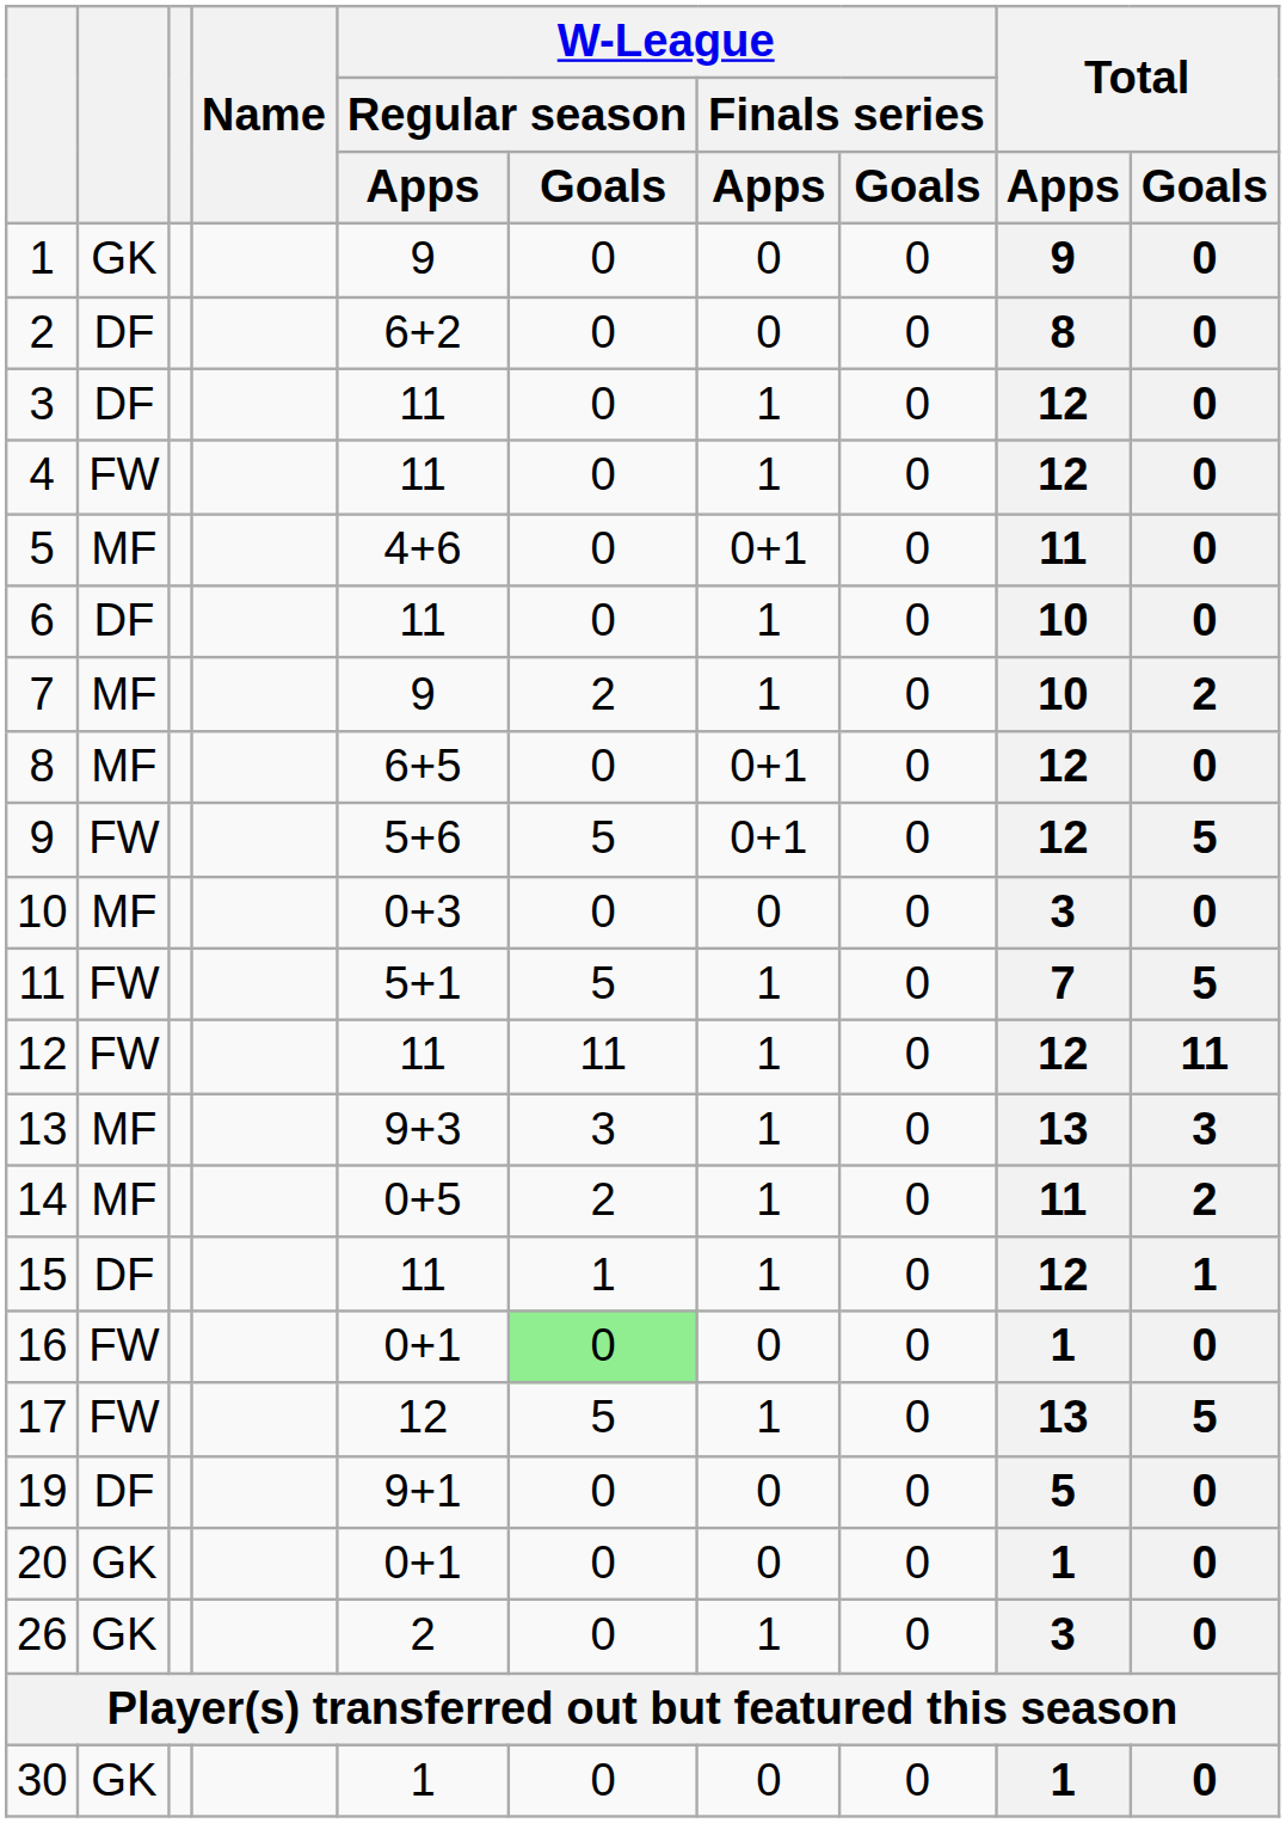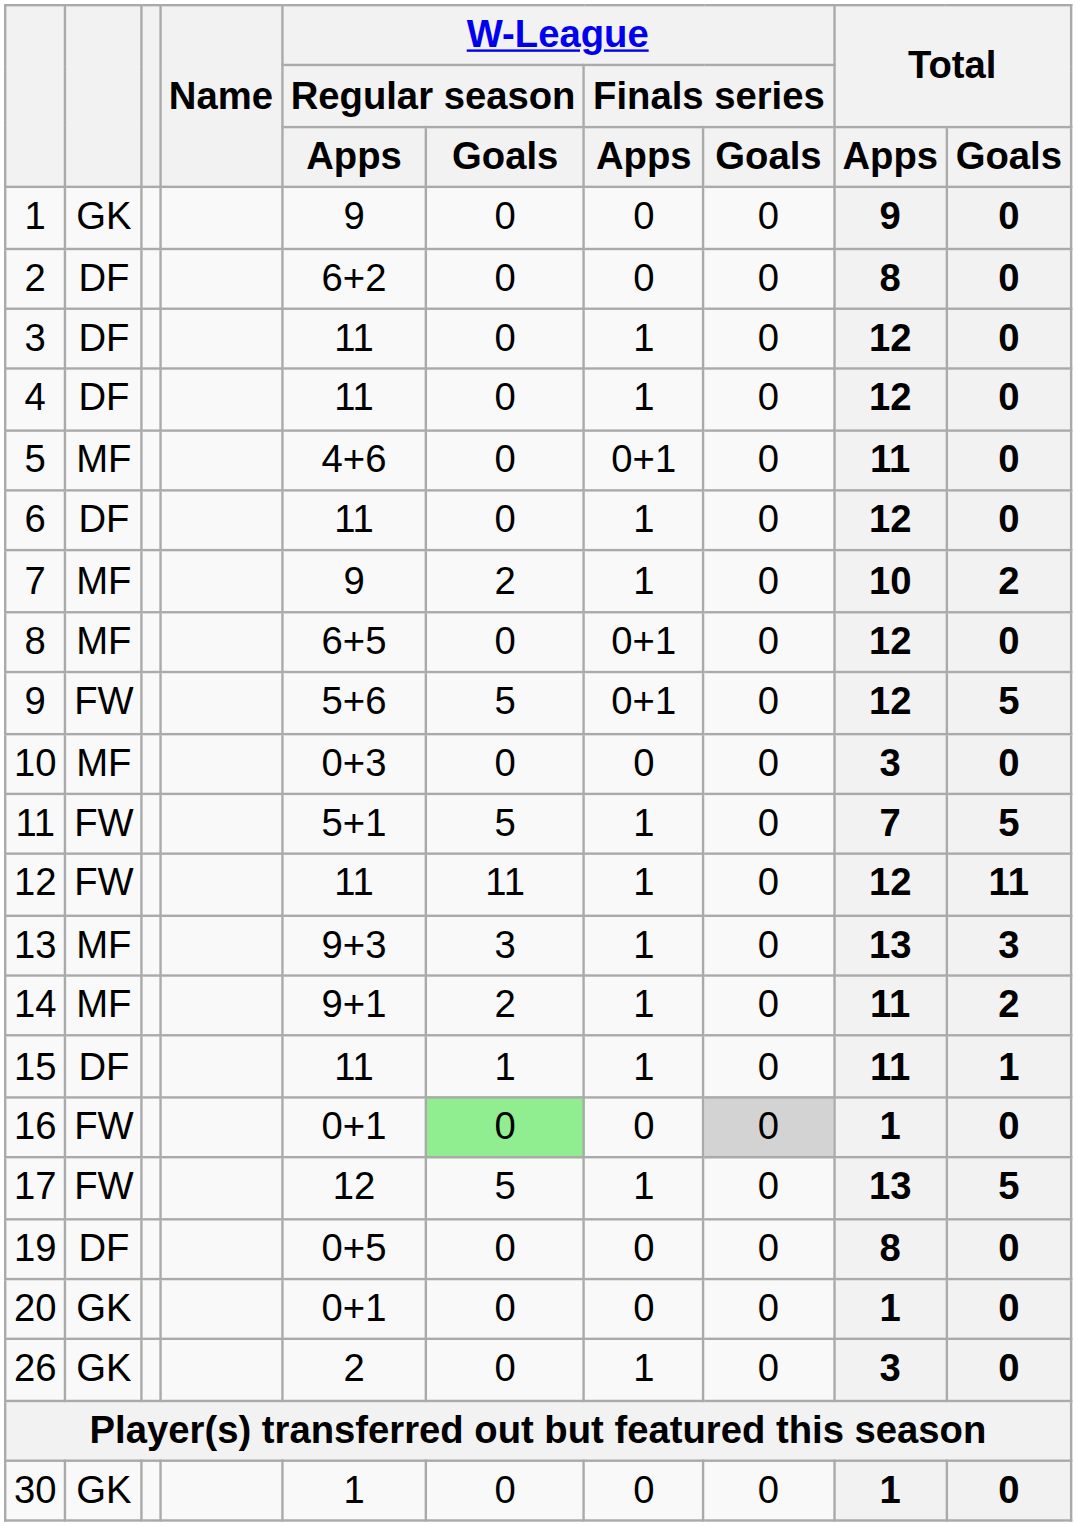4 | column 2: FW -> DF
6 | Total / Apps: 10 -> 12
14 | W-League / Regular season / Apps: 0+5 -> 9+1
15 | Total / Apps: 12 -> 11
16 | W-League / Finals series / Goals: no background -> lightgrey background
19 | W-League / Regular season / Apps: 9+1 -> 0+5
19 | Total / Apps: 5 -> 8
